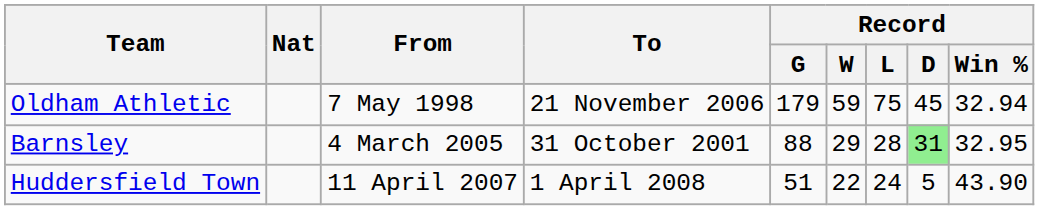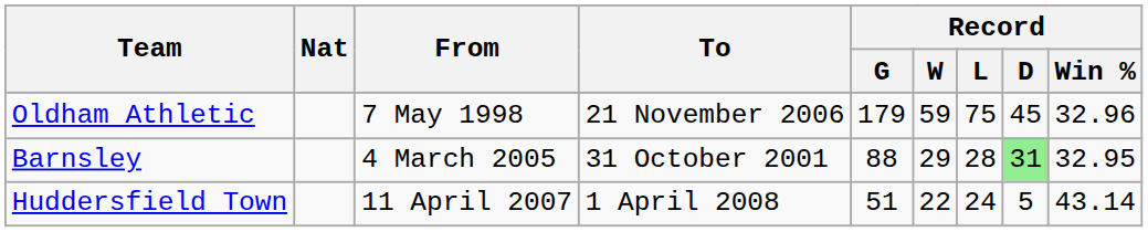Oldham Athletic | Record / Win %: 32.94 -> 32.96
Huddersfield Town | Record / Win %: 43.90 -> 43.14
